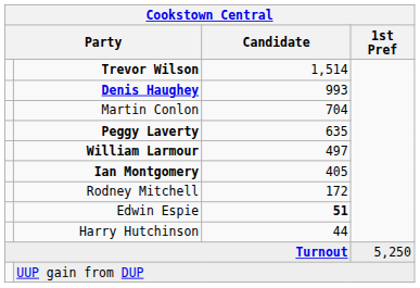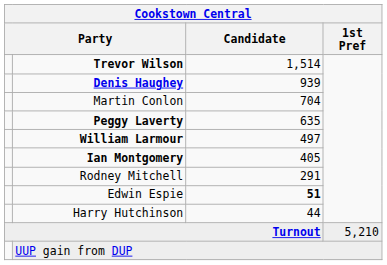Denis Haughey | Candidate: 993 -> 939
Rodney Mitchell | Candidate: 172 -> 291
Turnout | 1st Pref: 5,250 -> 5,210
